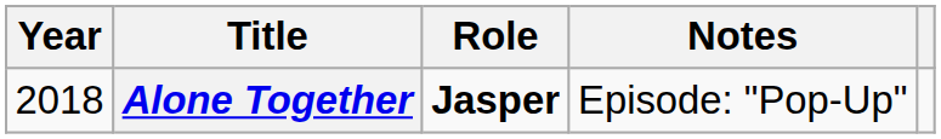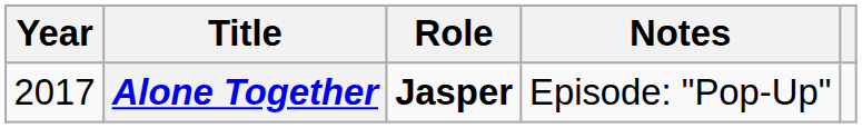Alone Together | Year: 2018 -> 2017
